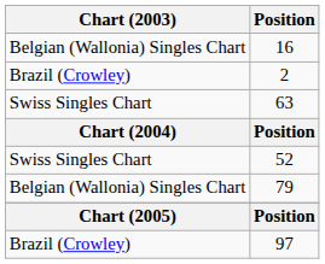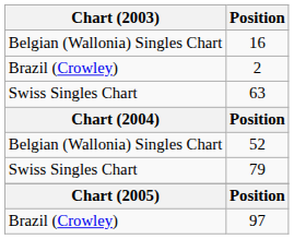52 | Chart (2003): Swiss Singles Chart -> Belgian (Wallonia) Singles Chart
79 | Chart (2003): Belgian (Wallonia) Singles Chart -> Swiss Singles Chart
